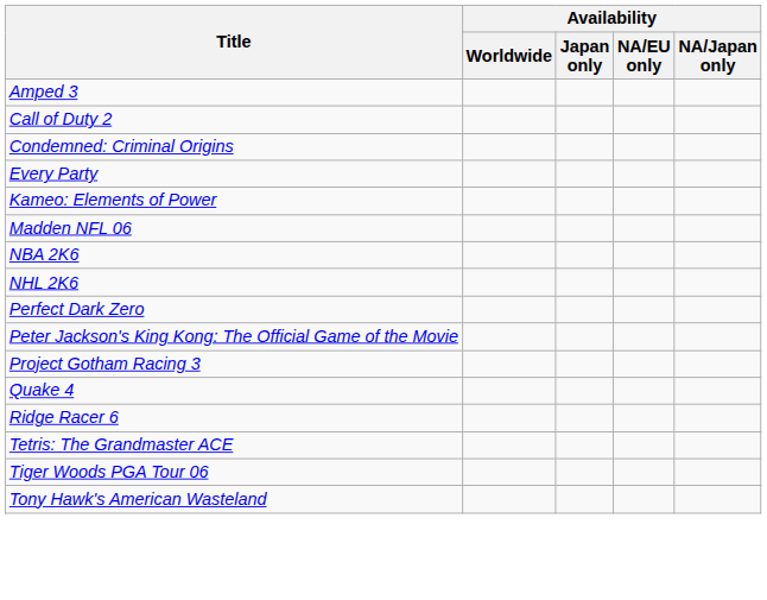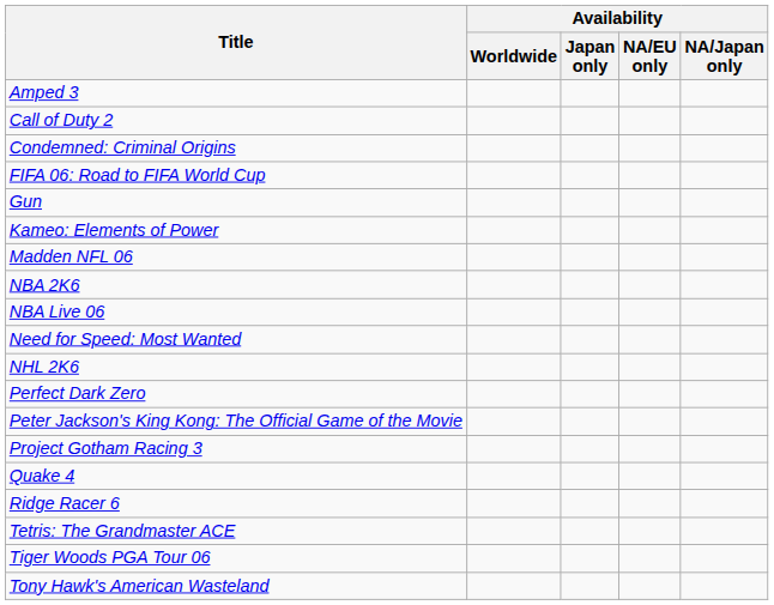- row: Every Party
+ row: FIFA 06: Road to FIFA World Cup
+ row: Gun
+ row: NBA Live 06
+ row: Need for Speed: Most Wanted
